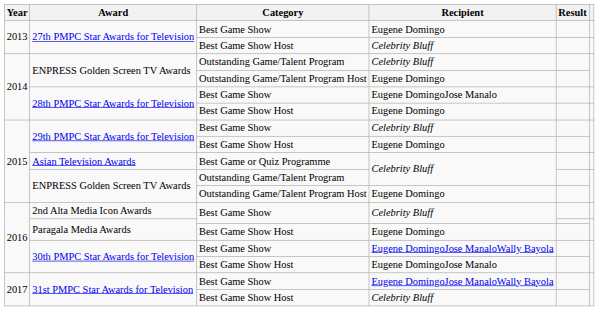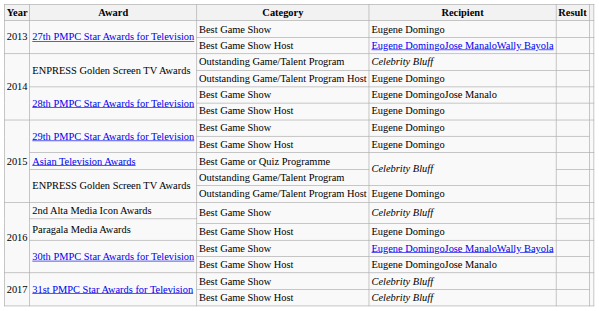27th PMPC Star Awards for Television / Best Game Show Host | Recipient: Celebrity Bluff -> Eugene DomingoJose ManaloWally Bayola
29th PMPC Star Awards for Television / Best Game Show | Recipient: Celebrity Bluff -> Eugene Domingo
31st PMPC Star Awards for Television / Best Game Show | Recipient: Eugene DomingoJose ManaloWally Bayola -> Celebrity Bluff
